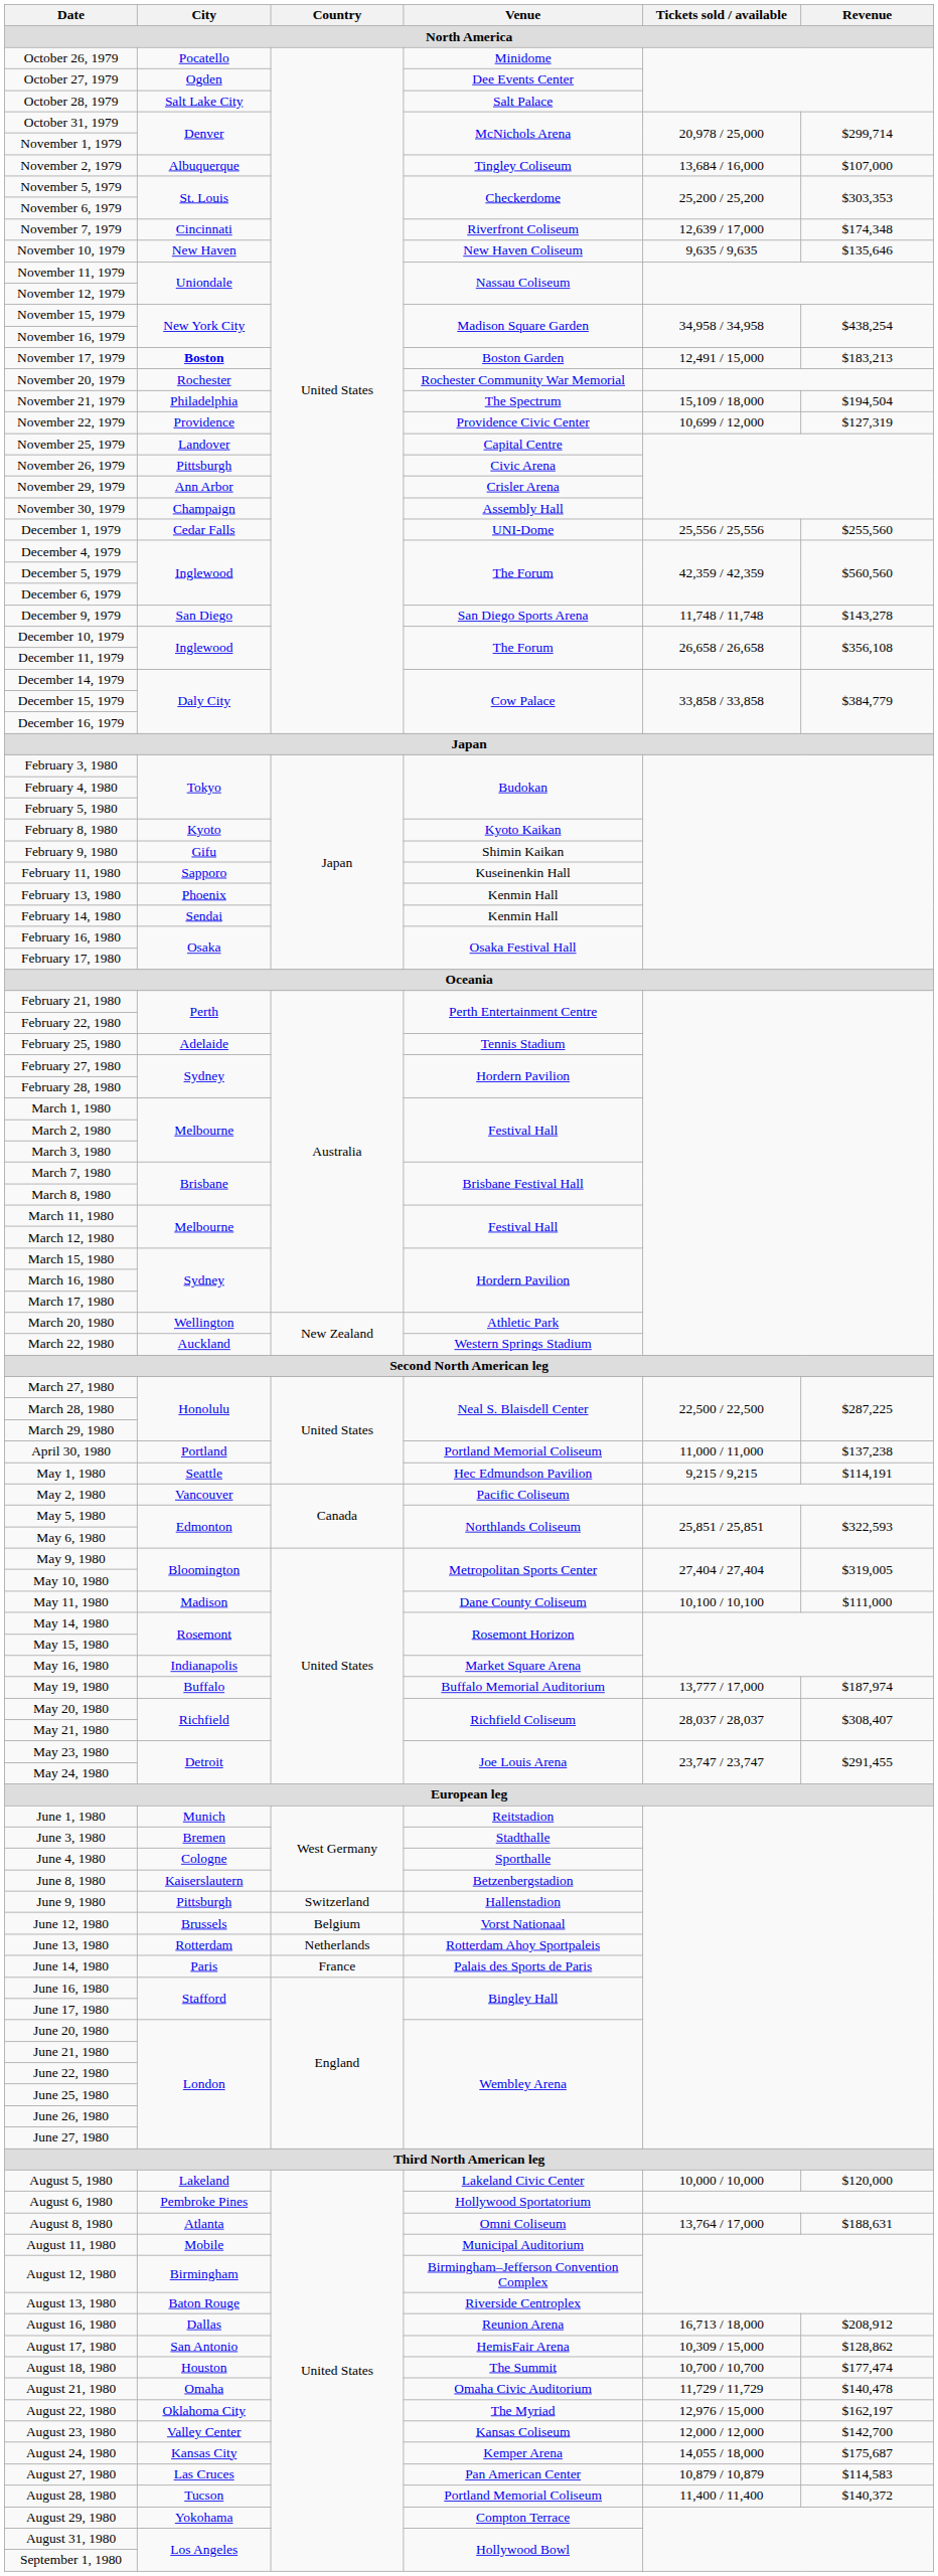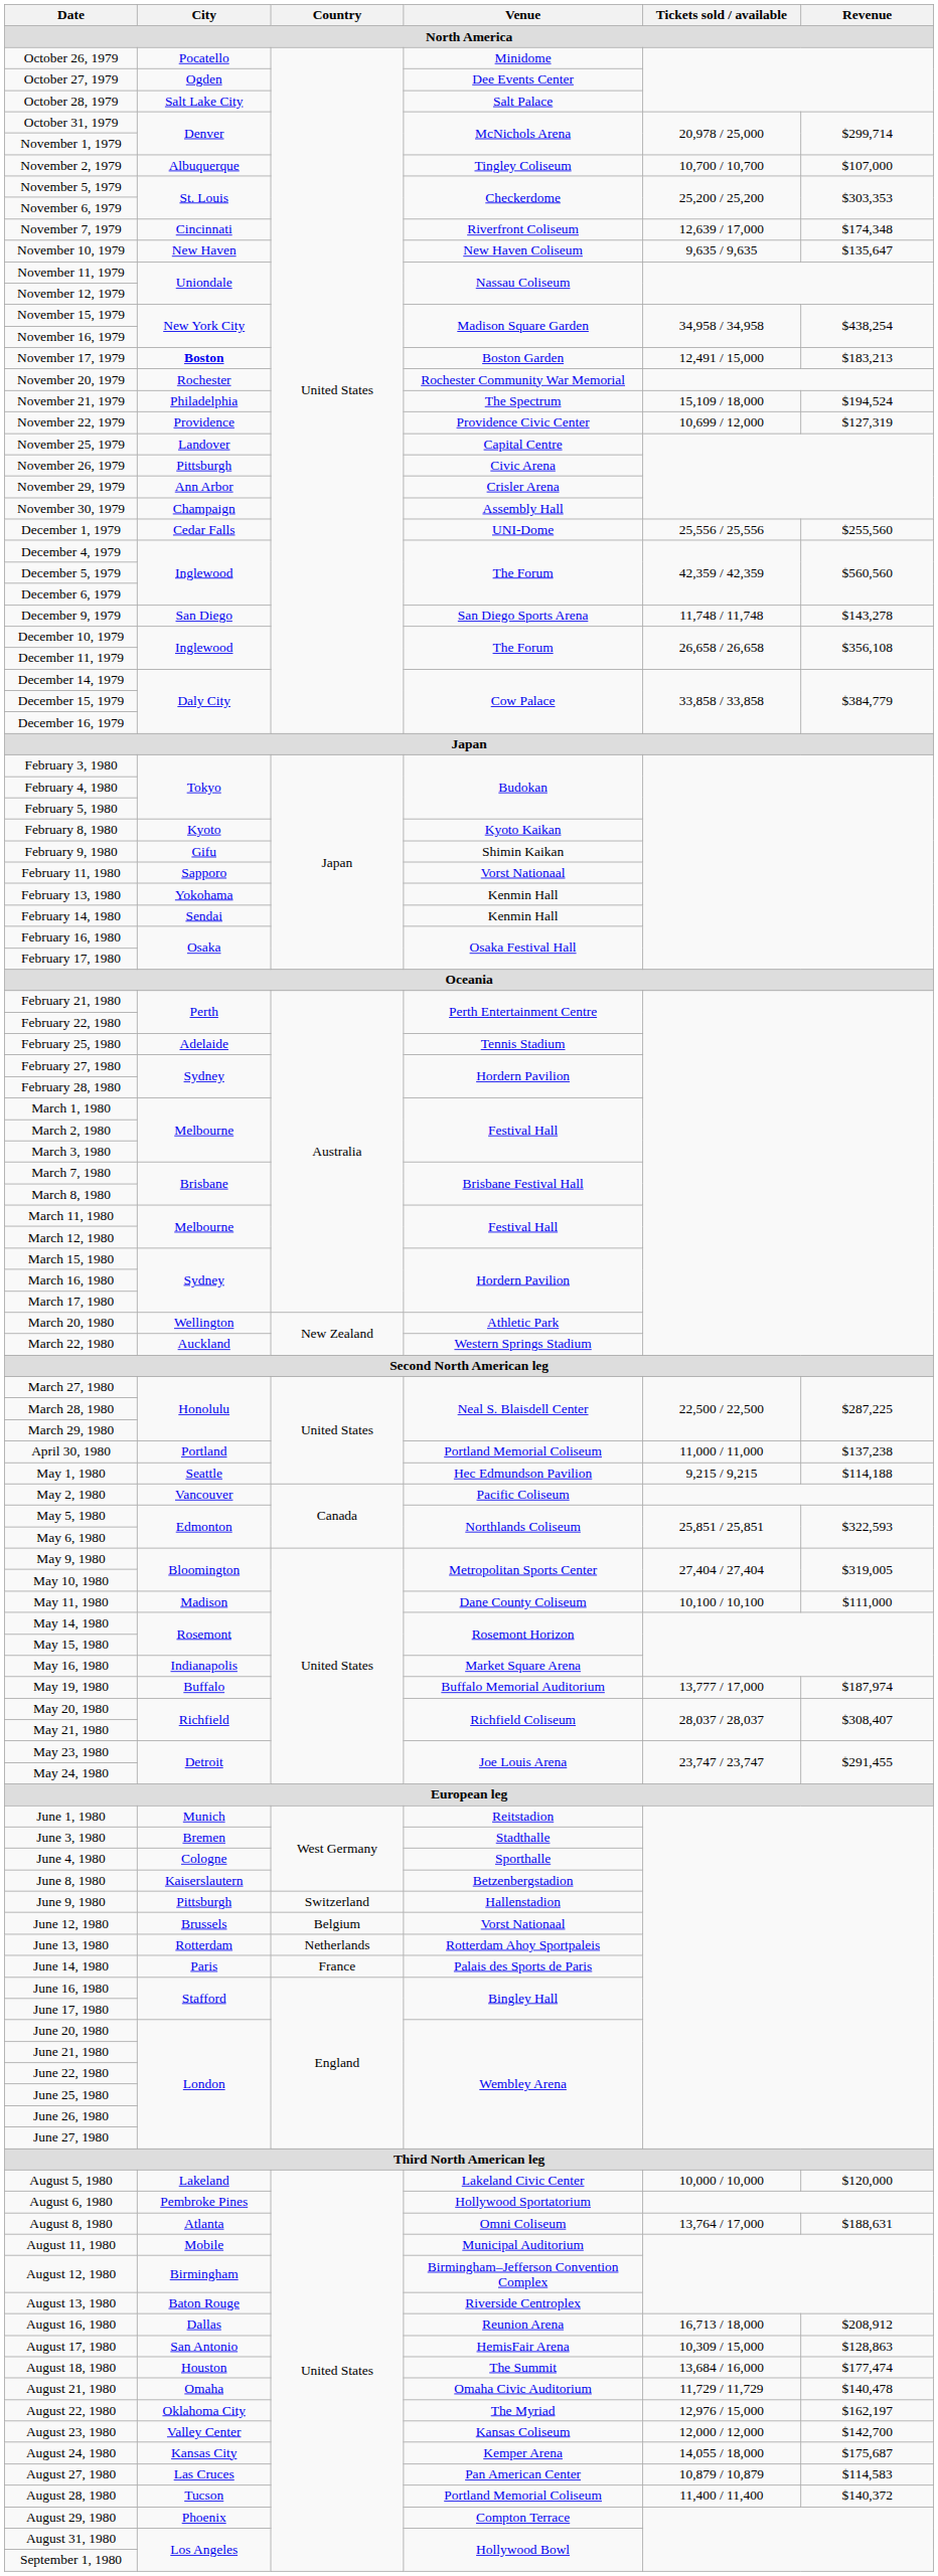November 2, 1979 | Tickets sold / available: 13,684 / 16,000 -> 10,700 / 10,700
November 10, 1979 | Revenue: $135,646 -> $135,647
November 21, 1979 | Revenue: $194,504 -> $194,524
February 11, 1980 | Venue: Kuseinenkin Hall -> Vorst Nationaal
February 13, 1980 | City: Phoenix -> Yokohama
May 1, 1980 | Revenue: $114,191 -> $114,188
August 17, 1980 | Revenue: $128,862 -> $128,863
August 18, 1980 | Tickets sold / available: 10,700 / 10,700 -> 13,684 / 16,000
August 29, 1980 | City: Yokohama -> Phoenix
